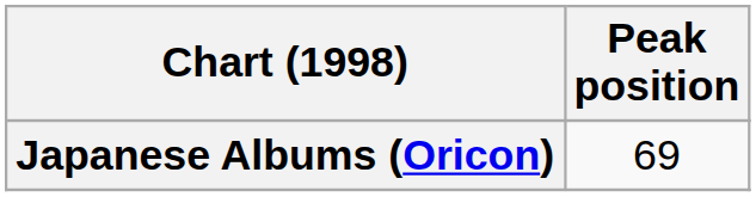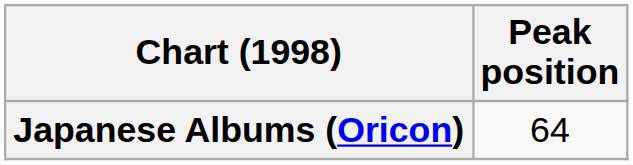Japanese Albums (Oricon) | Peak position: 69 -> 64
